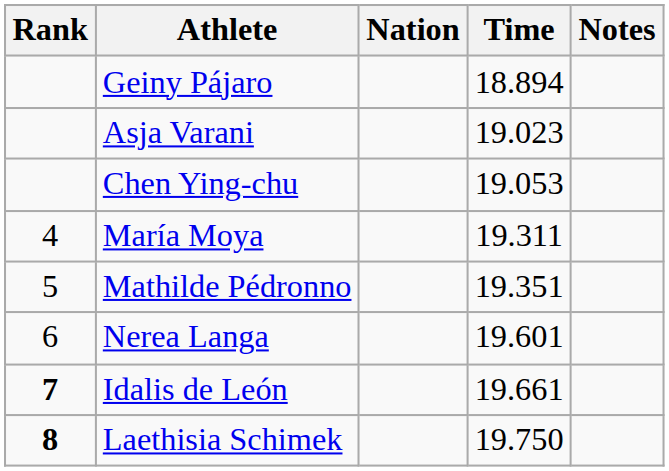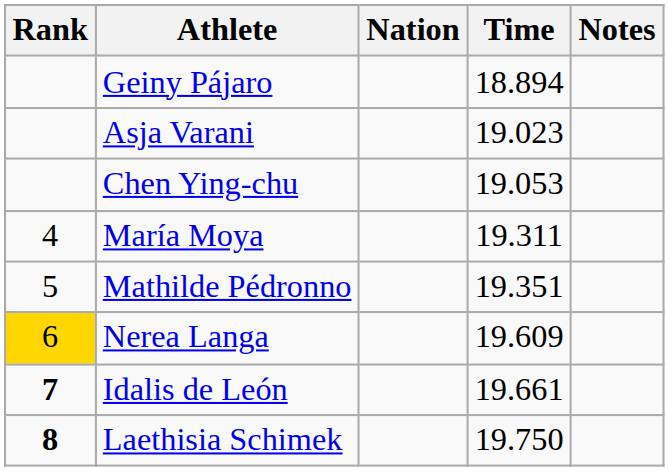Nerea Langa | Rank: no background -> gold background
Nerea Langa | Time: 19.601 -> 19.609
